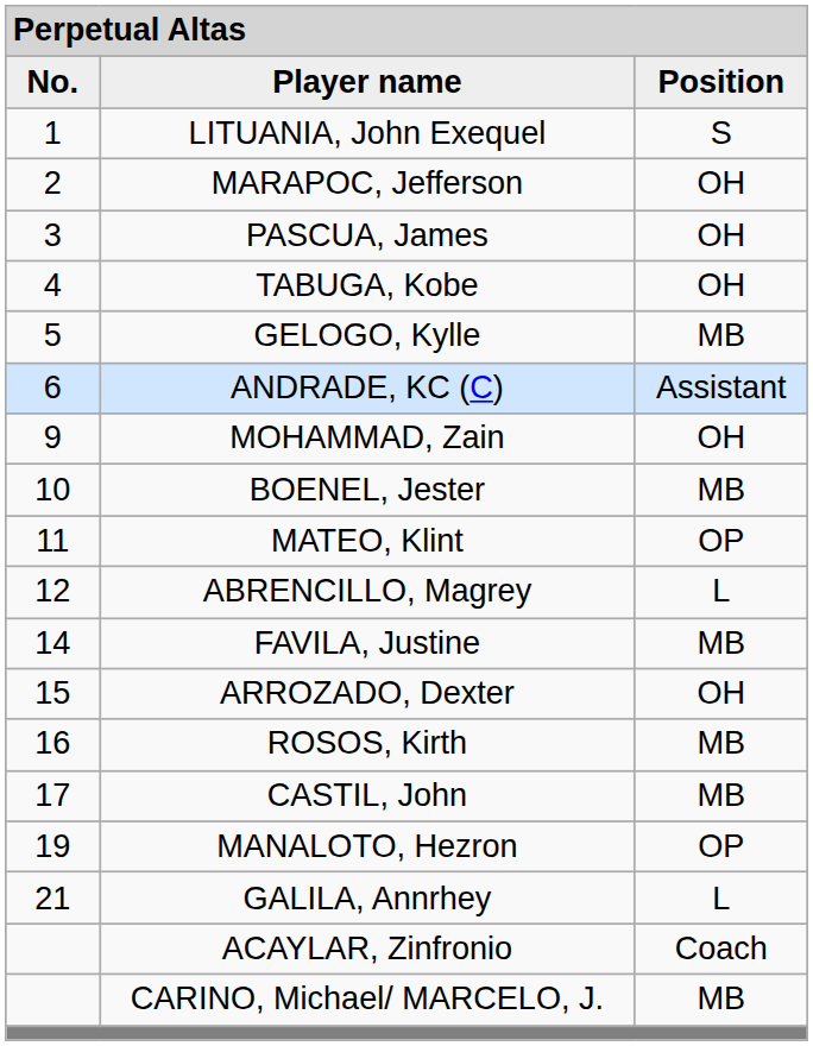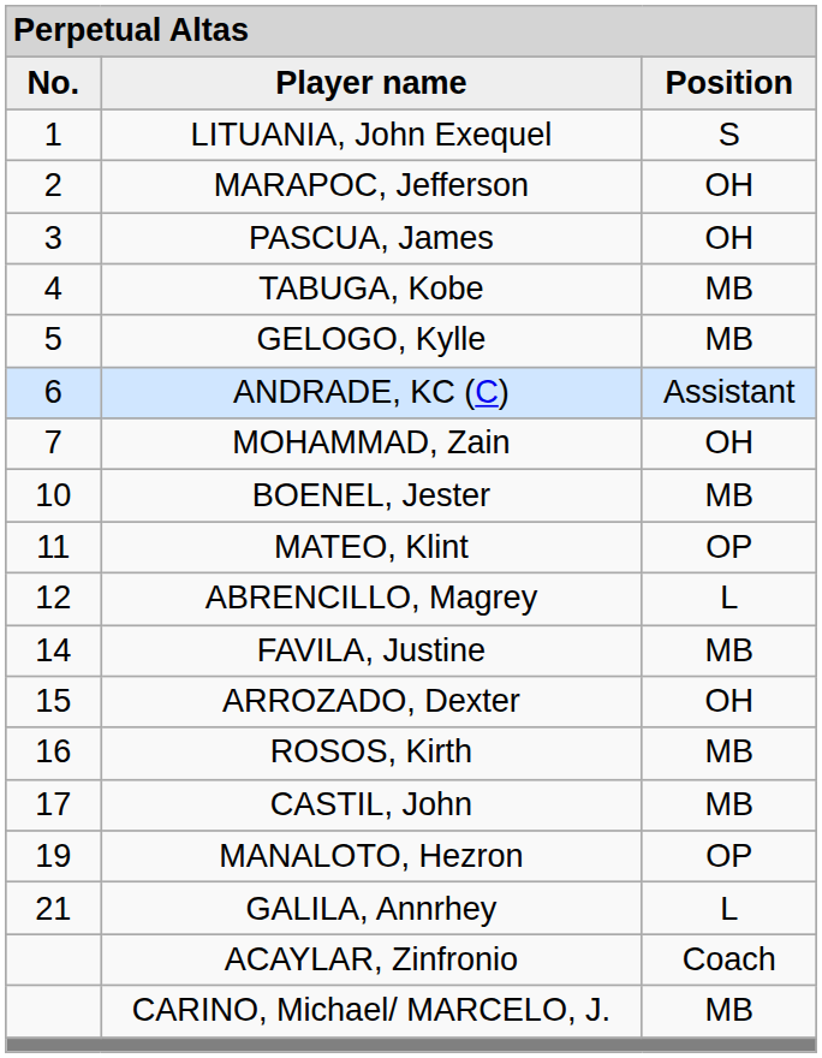TABUGA, Kobe | column 3: OH -> MB
MOHAMMAD, Zain | column 1: 9 -> 7
